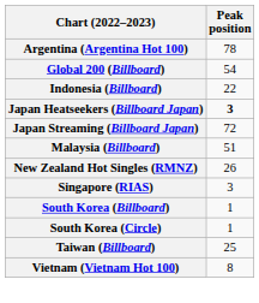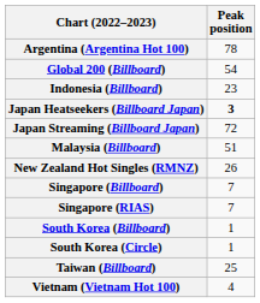Indonesia (Billboard) | Peak position: 22 -> 23
+ row: Singapore (Billboard) | 7
Singapore (RIAS) | Peak position: 3 -> 7
Vietnam (Vietnam Hot 100) | Peak position: 8 -> 4
